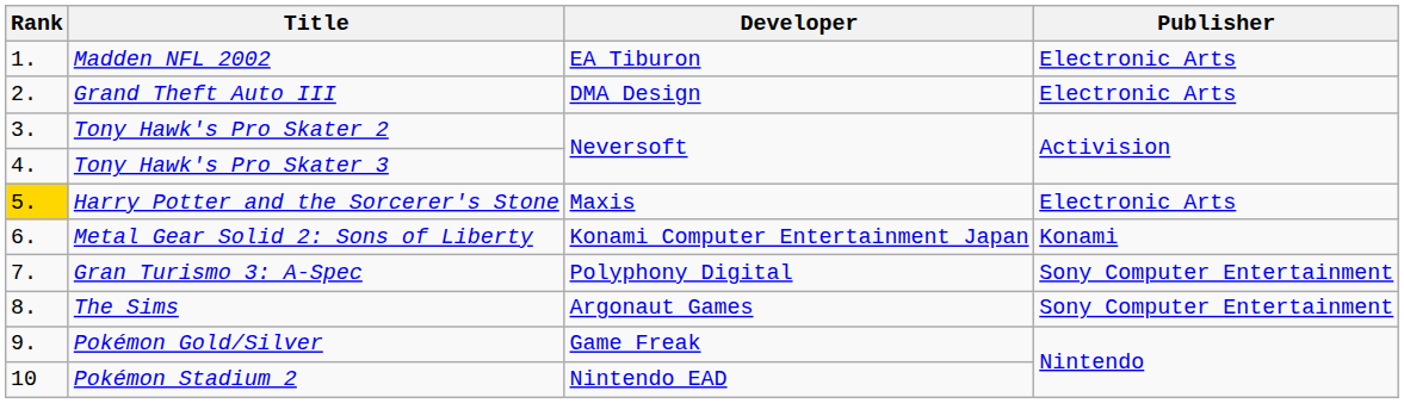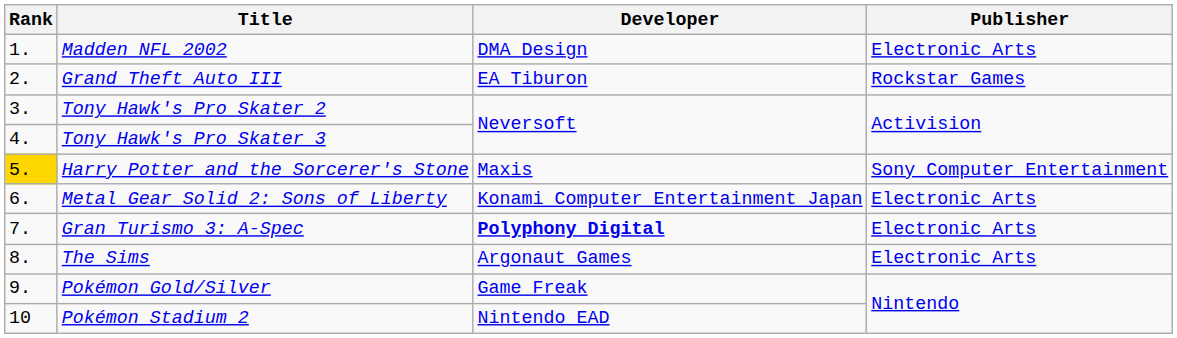Madden NFL 2002 | Developer: EA Tiburon -> DMA Design
Grand Theft Auto III | Developer: DMA Design -> EA Tiburon
Grand Theft Auto III | Publisher: Electronic Arts -> Rockstar Games
Harry Potter and the Sorcerer's Stone | Publisher: Electronic Arts -> Sony Computer Entertainment
Metal Gear Solid 2: Sons of Liberty | Publisher: Konami -> Electronic Arts
Gran Turismo 3: A-Spec | Developer: normal -> bold
Gran Turismo 3: A-Spec | Publisher: Sony Computer Entertainment -> Electronic Arts
The Sims | Publisher: Sony Computer Entertainment -> Electronic Arts
